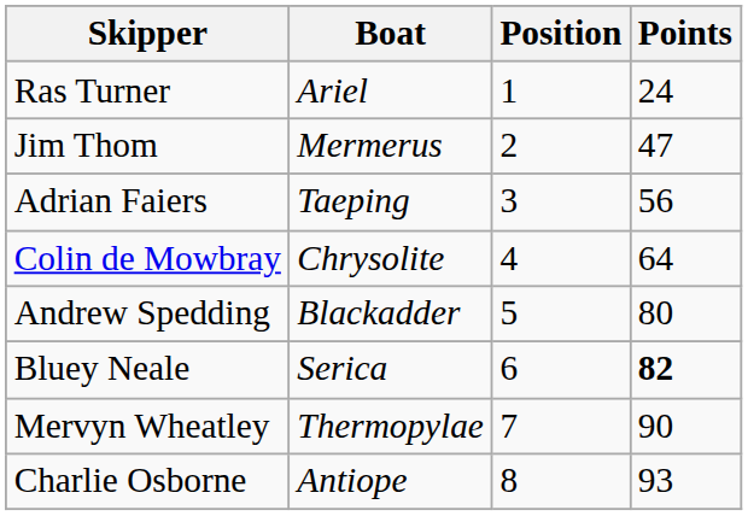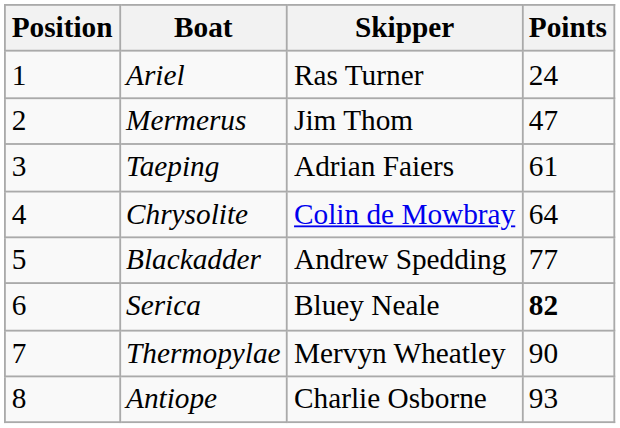columns swapped: Position <-> Skipper
Taeping | Points: 56 -> 61
Blackadder | Points: 80 -> 77
